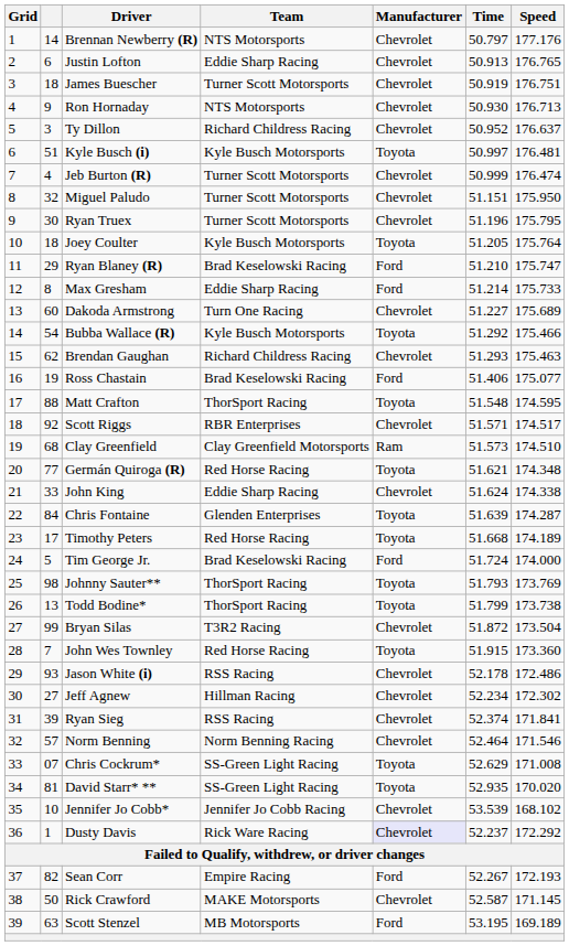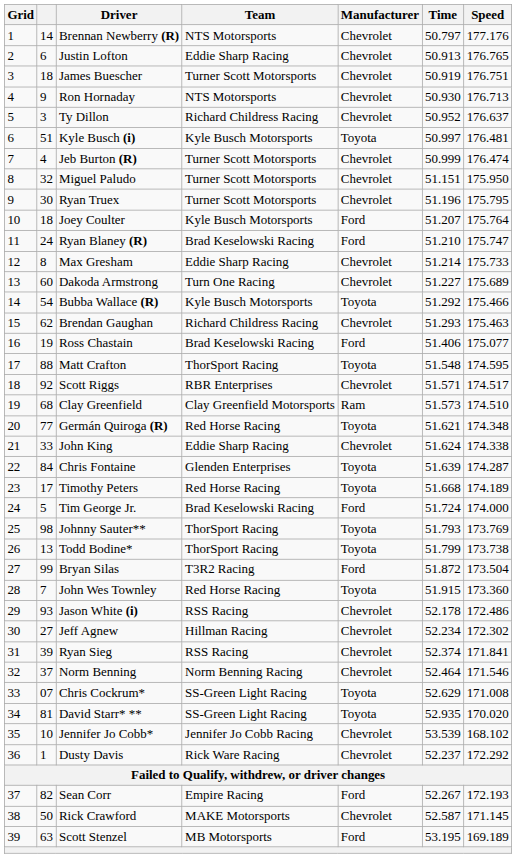Joey Coulter | Manufacturer: Toyota -> Ford
Joey Coulter | Time: 51.205 -> 51.207
Ryan Blaney (R) | column 2: 29 -> 24
Max Gresham | Manufacturer: Ford -> Chevrolet
Bryan Silas | Manufacturer: Chevrolet -> Ford
Norm Benning | column 2: 57 -> 37
Dusty Davis | Manufacturer: lavender background -> no background
